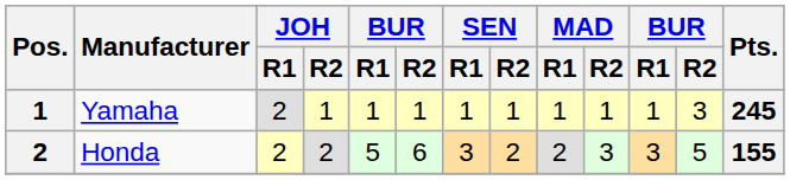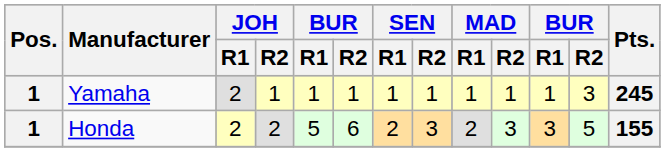Honda | Pos.: 2 -> 1
Honda | SEN / R1: 3 -> 2
Honda | SEN / R2: 2 -> 3
